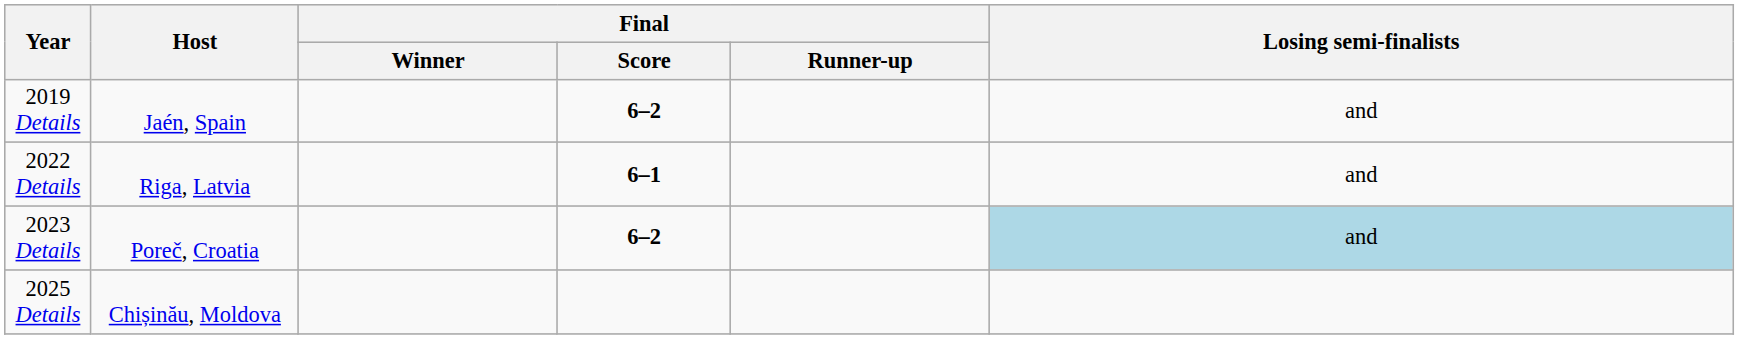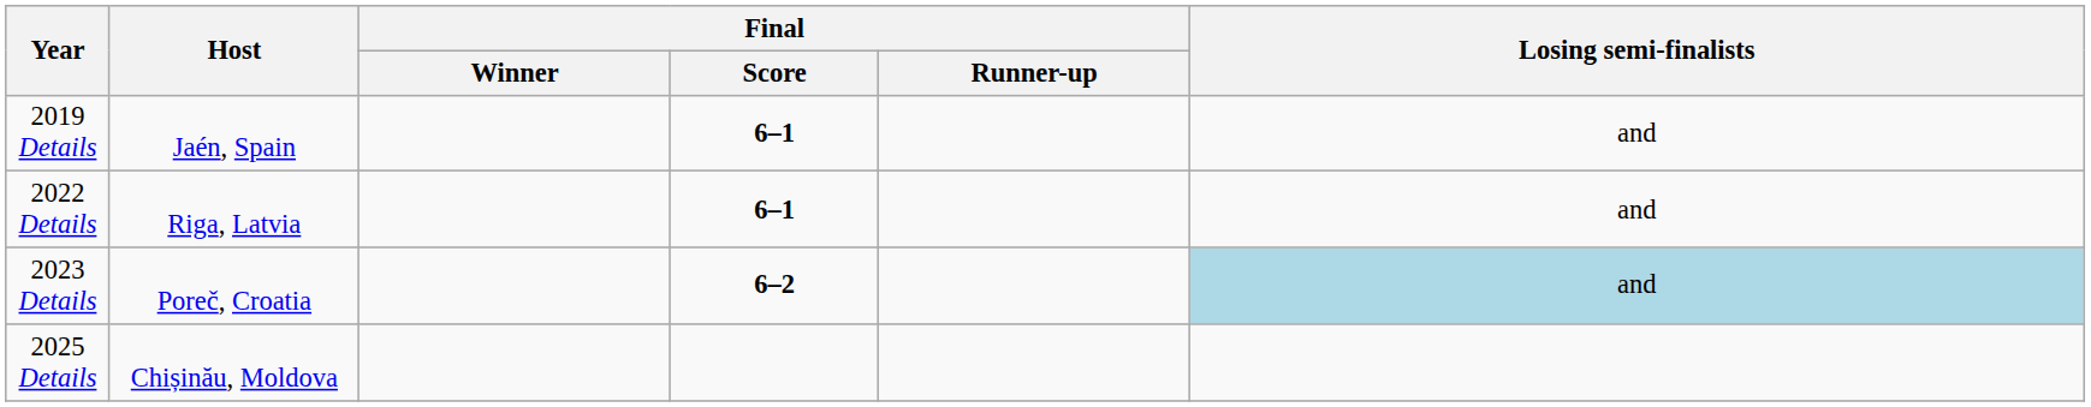2019 Details | Final / Score: 6–2 -> 6–1
